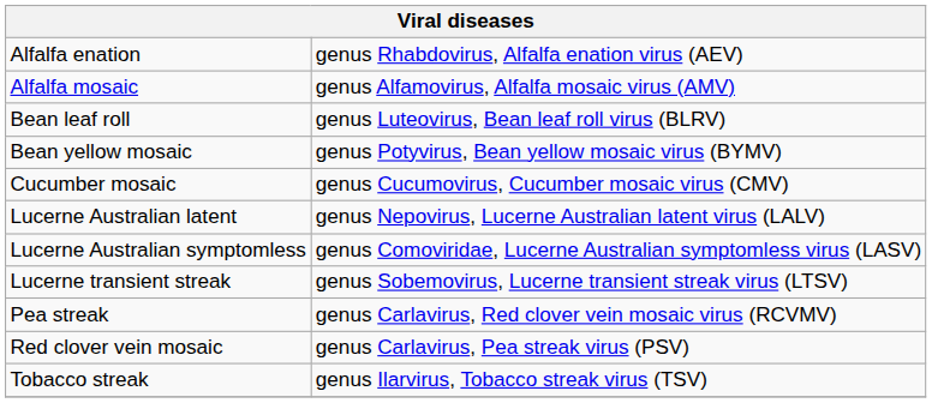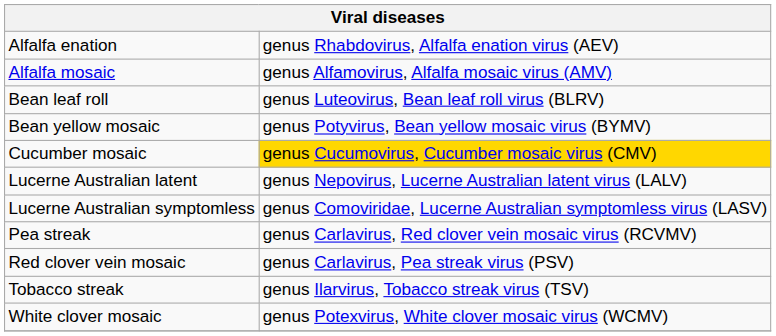Cucumber mosaic | column 2: no background -> gold background
- row: Lucerne transient streak | genus Sobemovirus, Lucerne transient streak virus (LTSV)
+ row: White clover mosaic | genus Potexvirus, White clover mosaic virus (WCMV)
